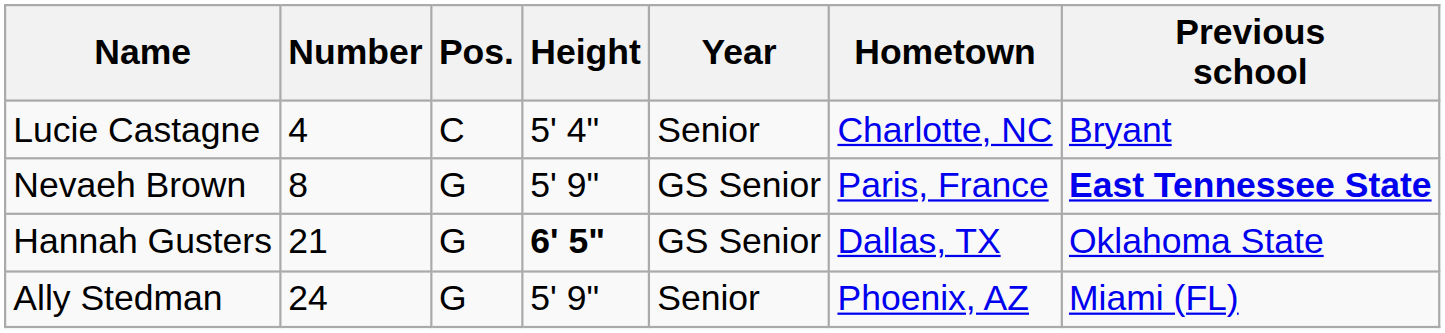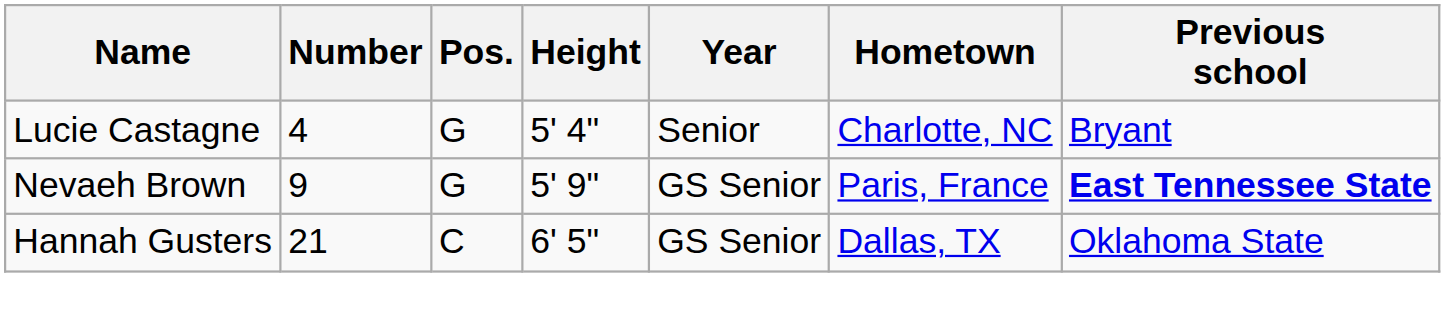Lucie Castagne | Pos.: C -> G
Nevaeh Brown | Number: 8 -> 9
Hannah Gusters | Pos.: G -> C
Hannah Gusters | Height: bold -> normal
- row: Ally Stedman | 24 | G | 5' 9" | Senior | Phoenix, AZ | Miami (FL)
